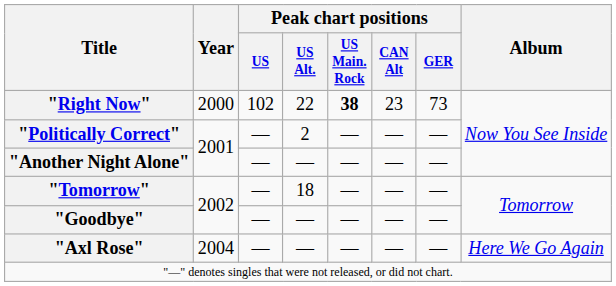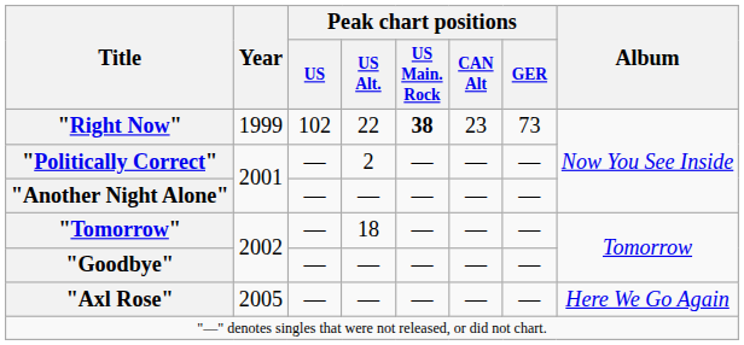"Right Now" | Year: 2000 -> 1999
"Axl Rose" | Year: 2004 -> 2005
